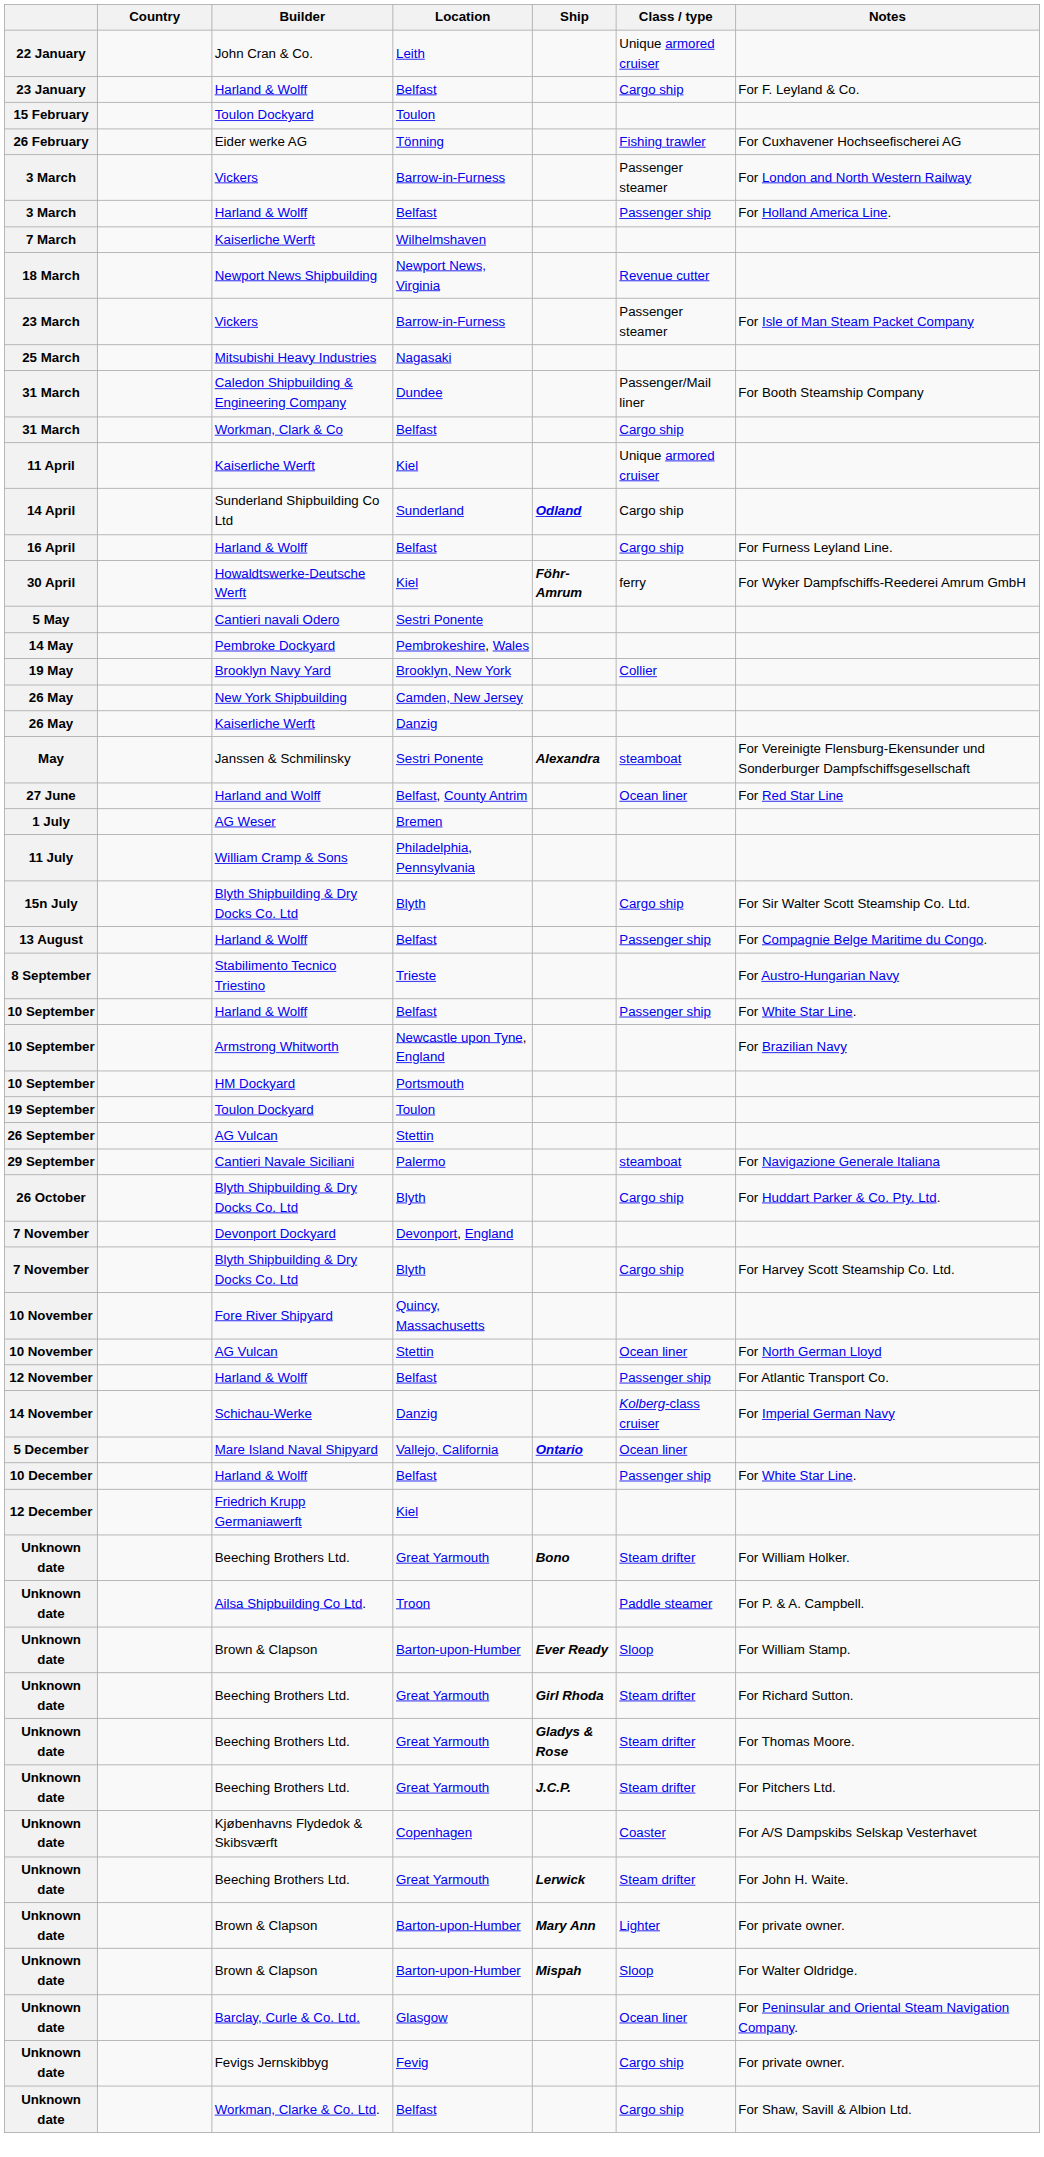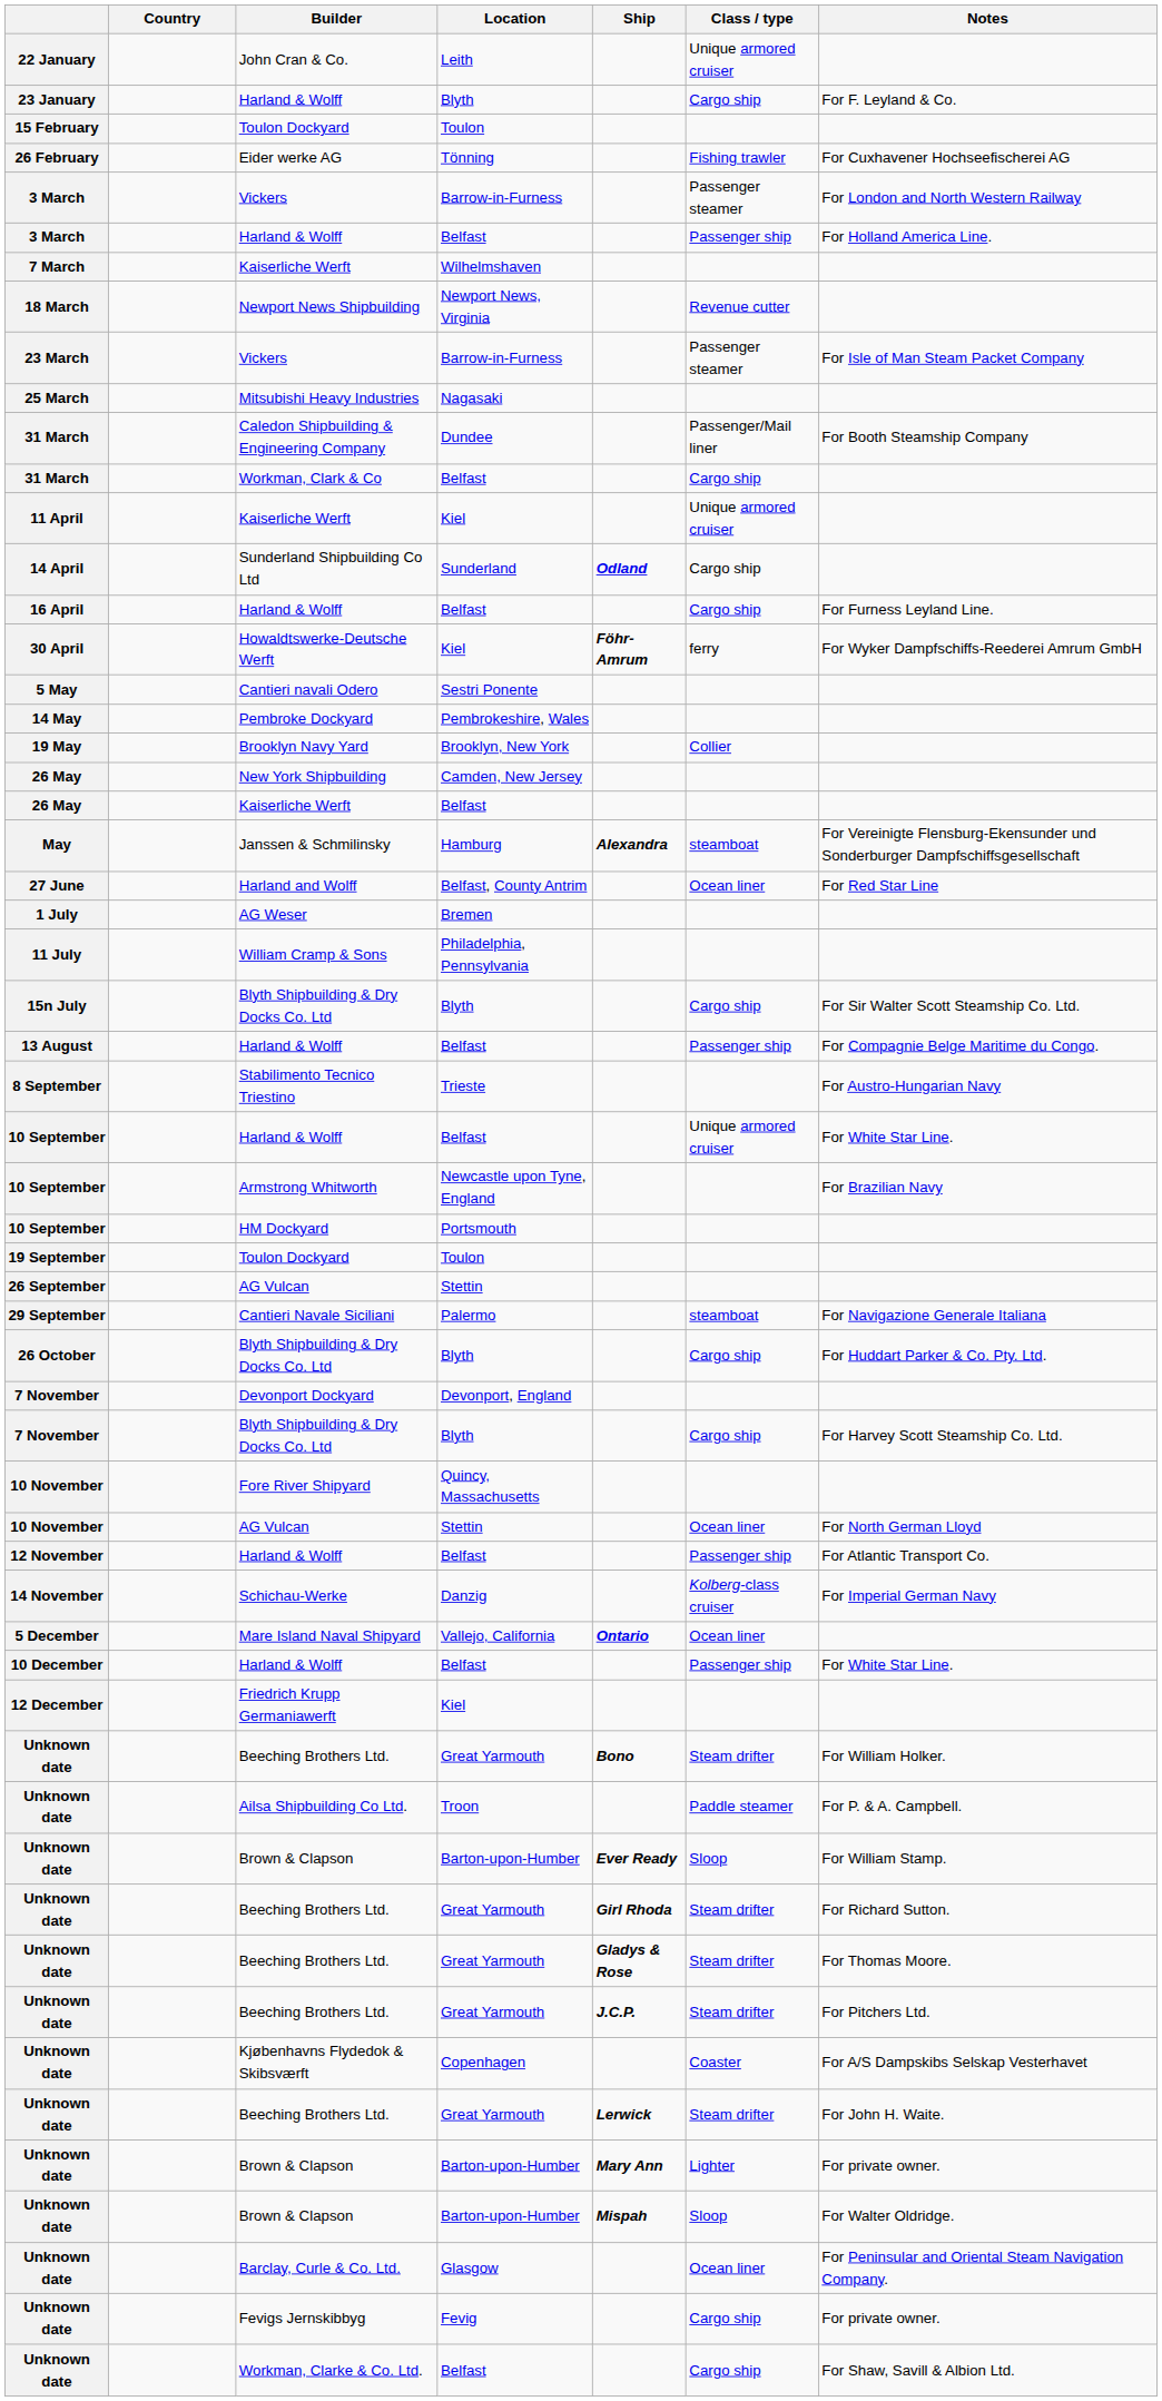23 January | Location: Belfast -> Blyth
26 May / Kaiserliche Werft | Location: Danzig -> Belfast
May | Location: Sestri Ponente -> Hamburg
10 September / Harland & Wolff | Class / type: Passenger ship -> Unique armored cruiser
